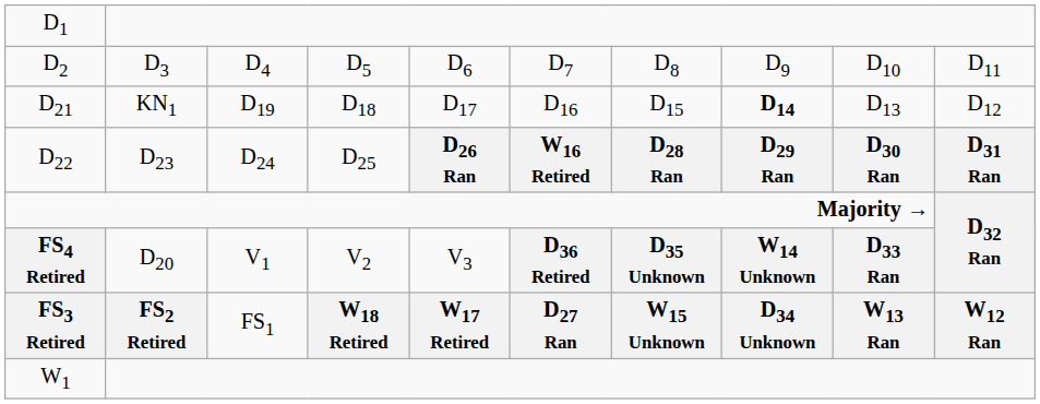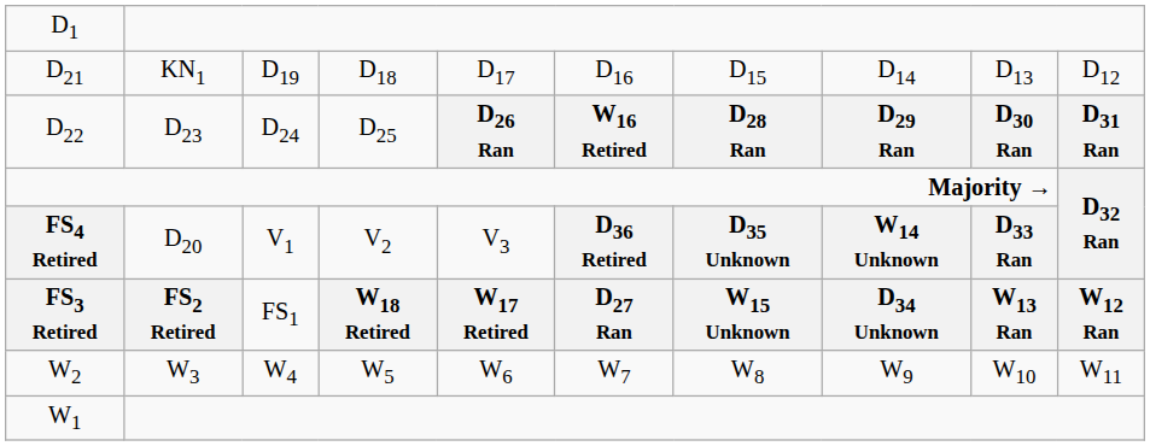- row: D2 | D3 | D4 | D5 | D6 | D7 | D8 | D9 | D10 | D11
D21 | column 8: bold -> normal
+ row: W2 | W3 | W4 | W5 | W6 | W7 | W8 | W9 | W10 | W11
